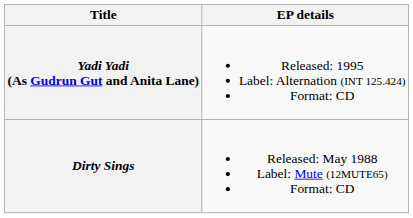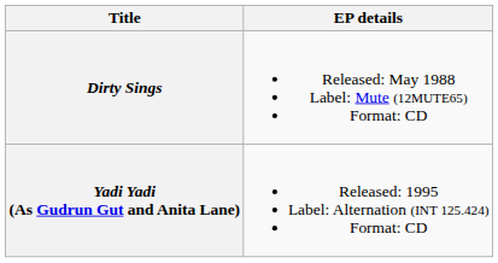rows swapped: Dirty Sings <-> Yadi Yadi (As Gudrun Gut and Anita Lane)
